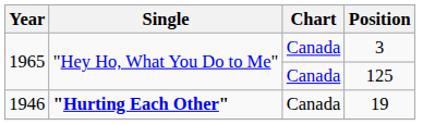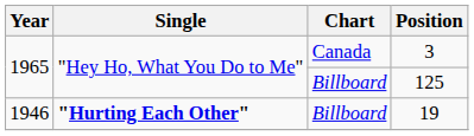125 | Chart: Canada -> Billboard
19 | Chart: Canada -> Billboard
